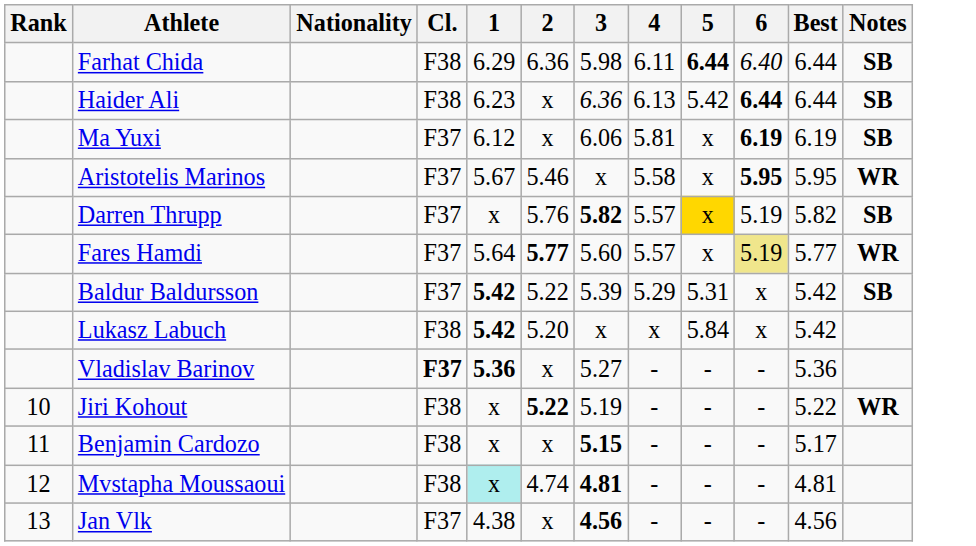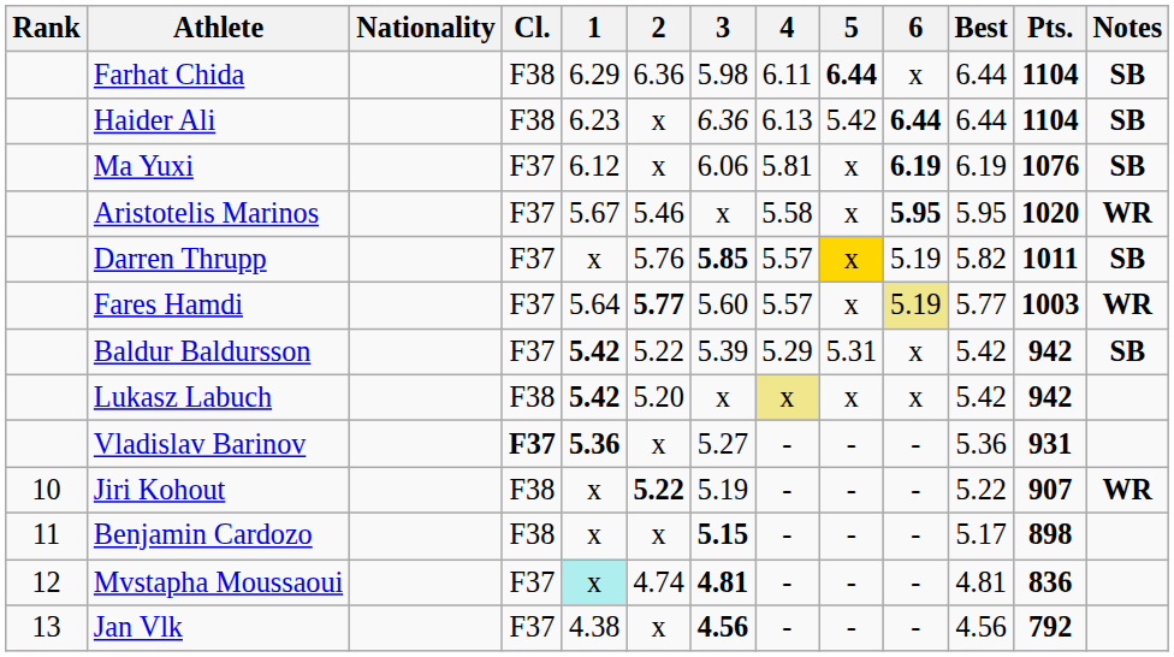+ column: Pts. | 1104 | 1104 | 1076 | 1020 | 1011 | 1003 | 942 | 942 | 931 | 907 | 898 | 836 | 792
Farhat Chida | 6: 6.40 -> x
Darren Thrupp | 3: 5.82 -> 5.85
Lukasz Labuch | 4: no background -> khaki background
Lukasz Labuch | 5: 5.84 -> x
Mvstapha Moussaoui | Cl.: F38 -> F37
